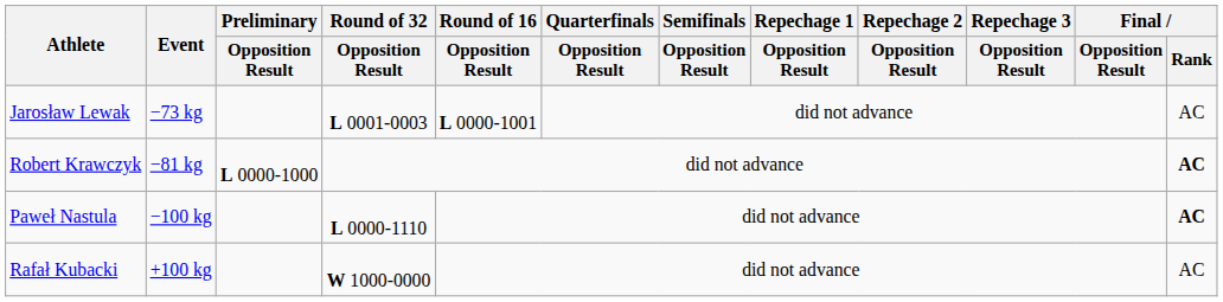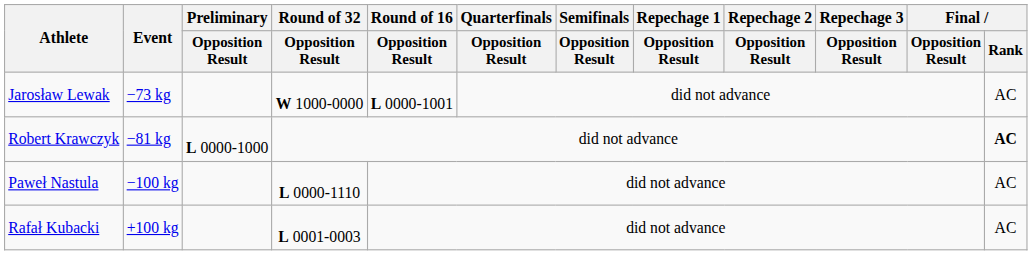Jarosław Lewak | Round of 32 / Opposition Result: L 0001-0003 -> W 1000-0000
Paweł Nastula | Final / Rank: bold -> normal
Rafał Kubacki | Round of 32 / Opposition Result: W 1000-0000 -> L 0001-0003
